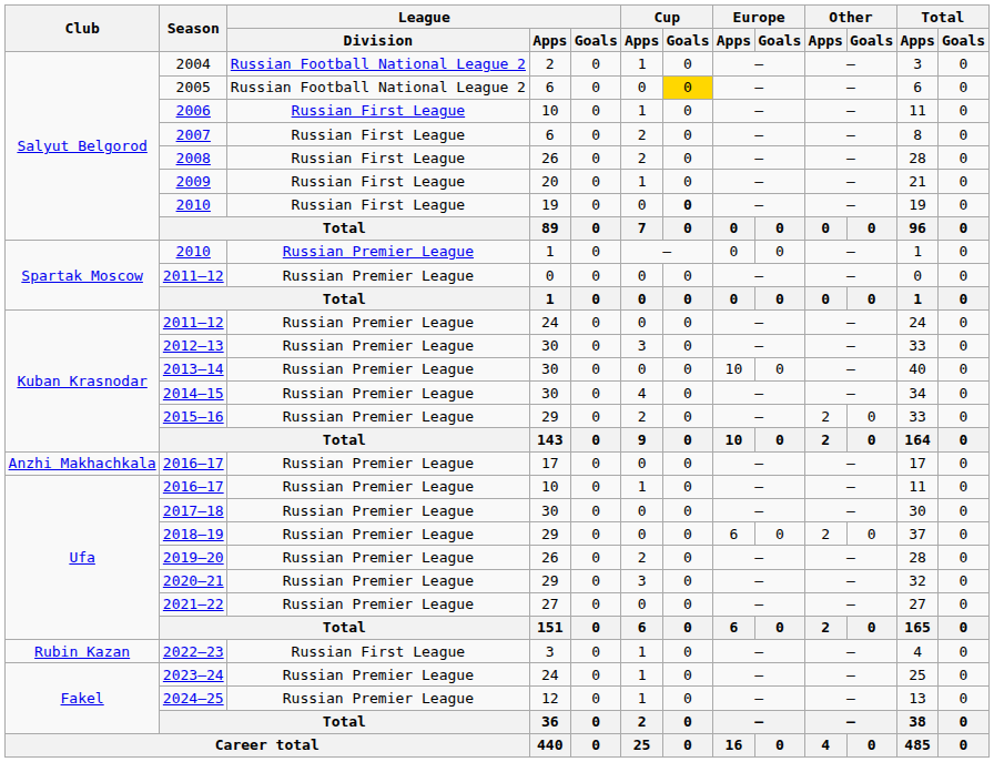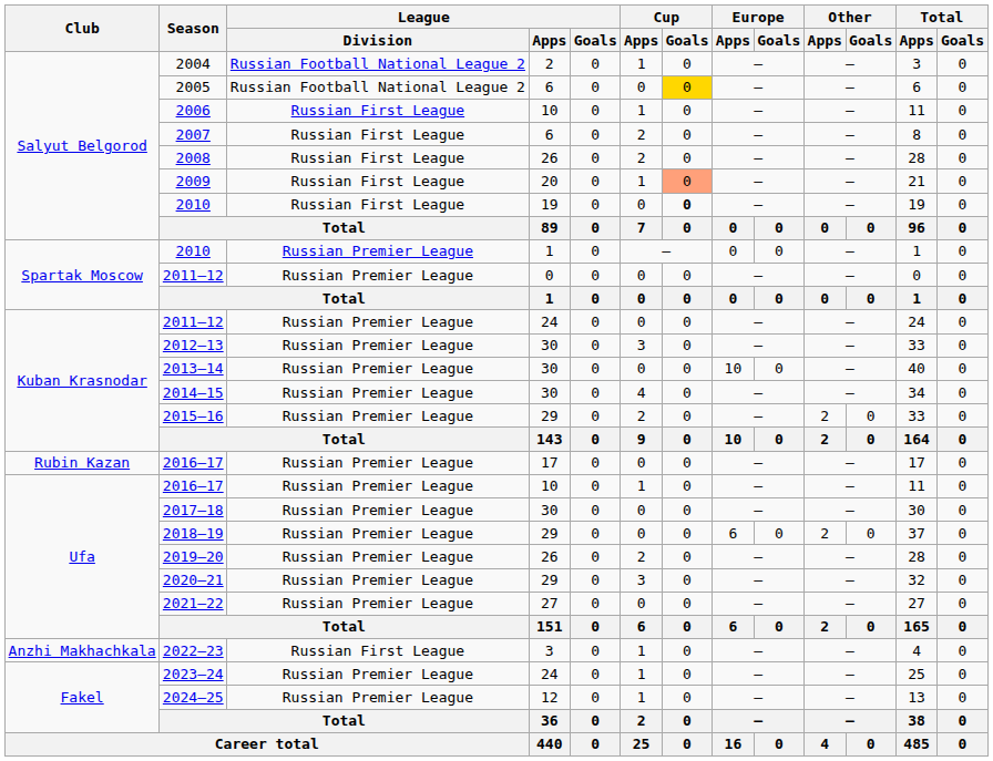2009 | Cup / Goals: no background -> lightsalmon background
2016–17 / 17 | Club: Anzhi Makhachkala -> Rubin Kazan
2022–23 | Club: Rubin Kazan -> Anzhi Makhachkala
